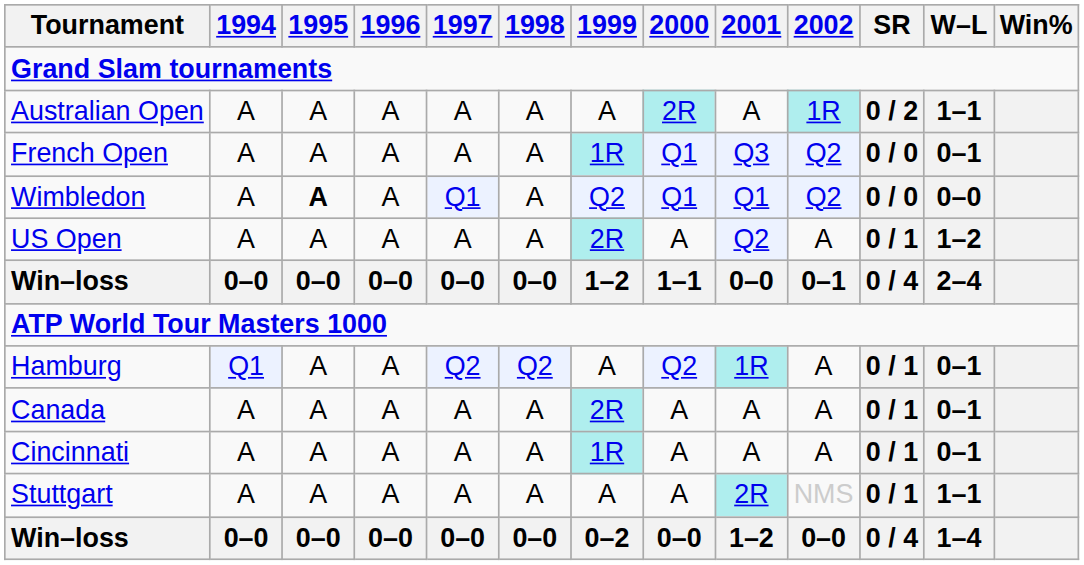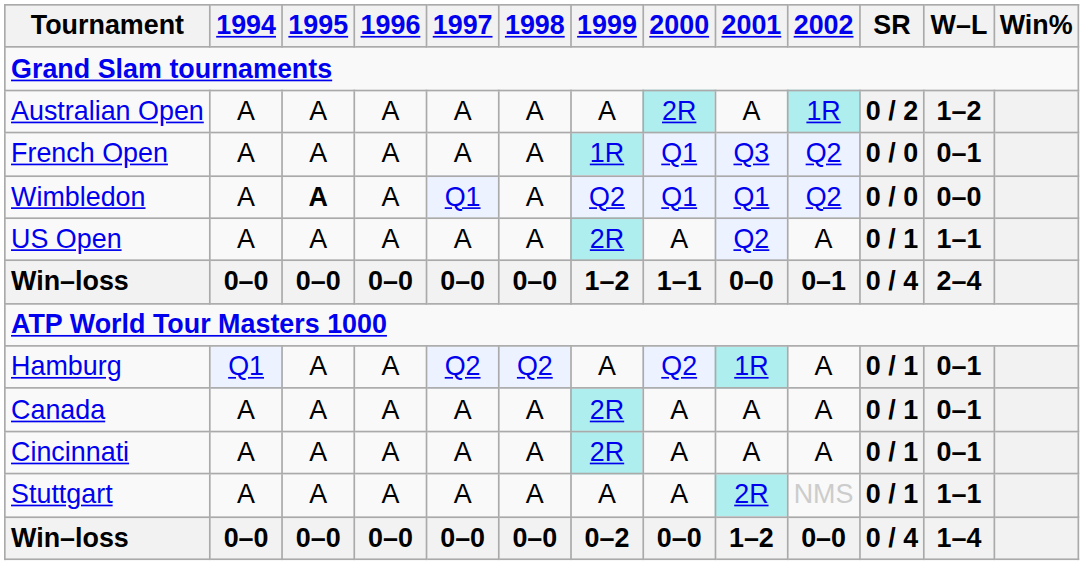Australian Open | W–L: 1–1 -> 1–2
US Open | W–L: 1–2 -> 1–1
Cincinnati | 1999: 1R -> 2R
